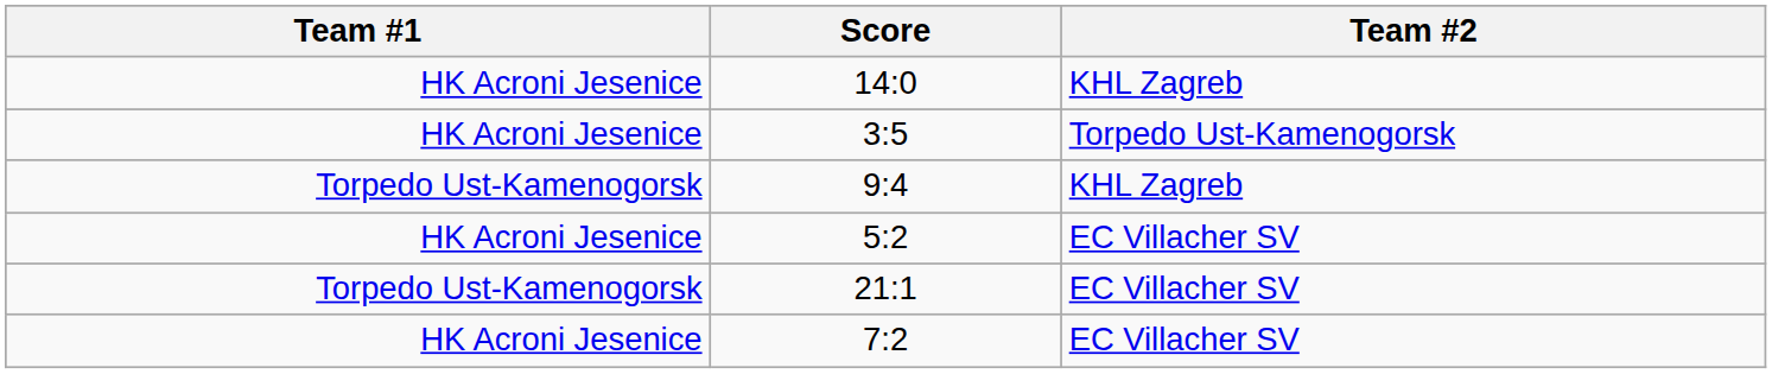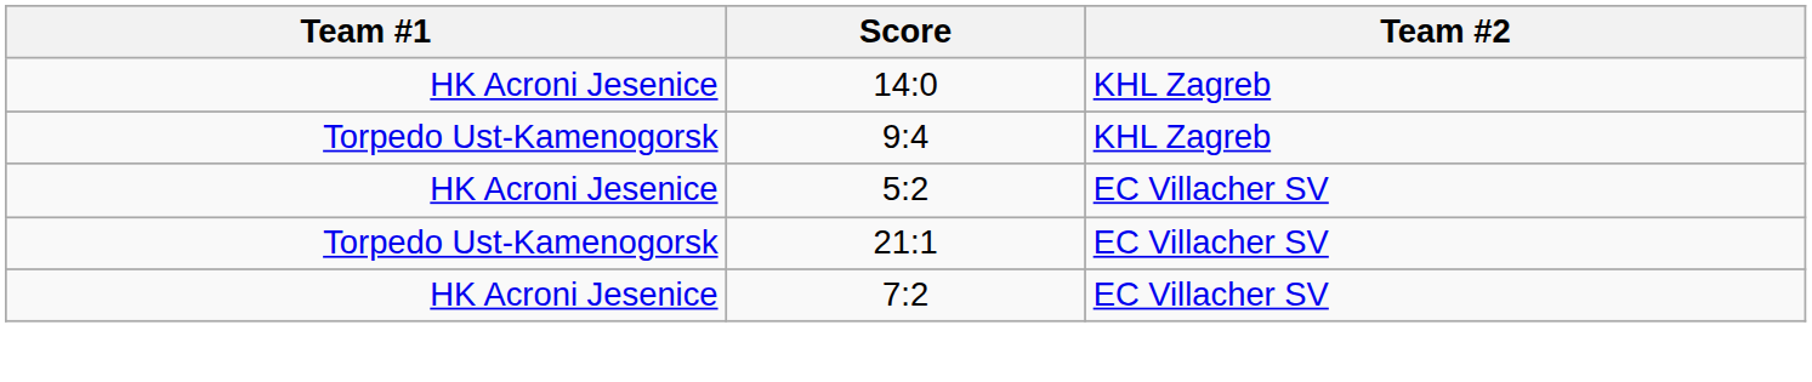- row: HK Acroni Jesenice | 3:5 | Torpedo Ust-Kamenogorsk
